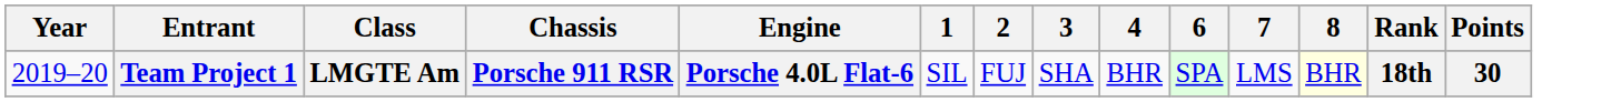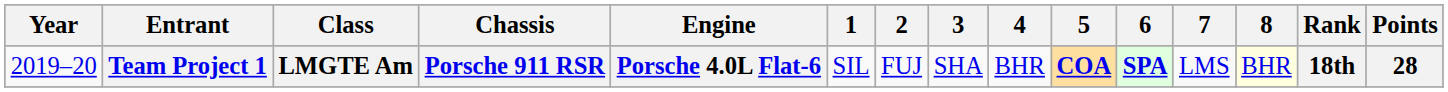+ column: 5 | COA
Team Project 1 | 6: normal -> bold
Team Project 1 | Points: 30 -> 28
